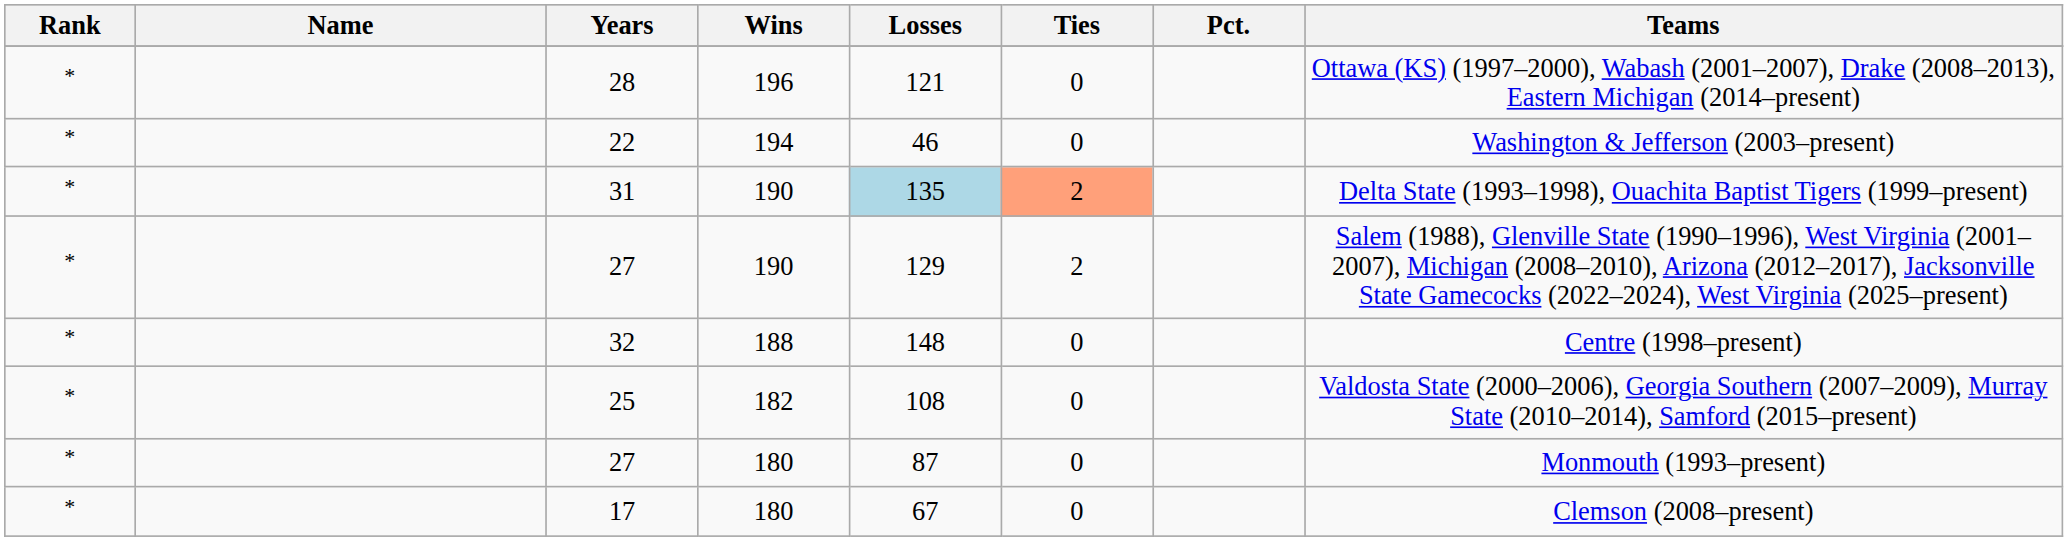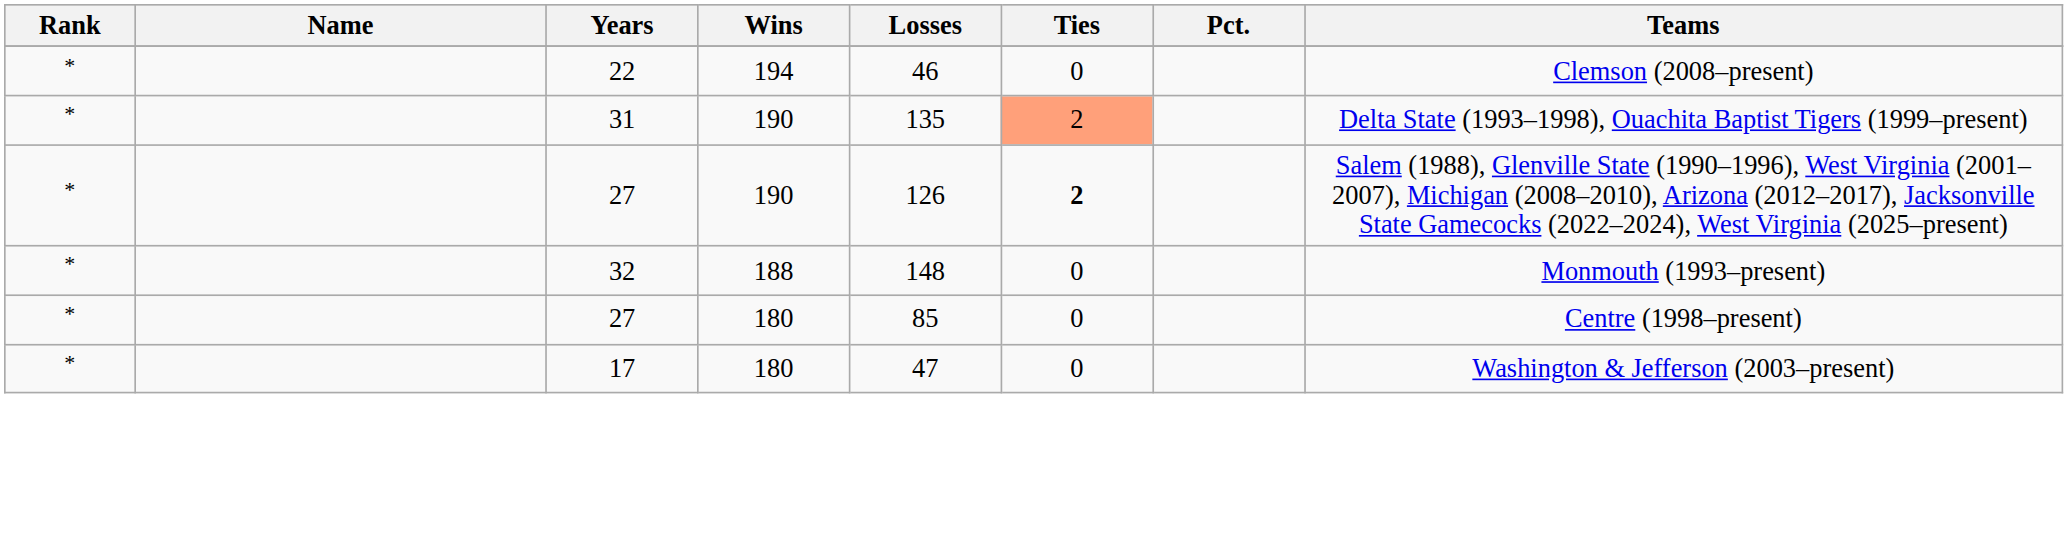- row: * | 28 | 196 | 121 | 0 | Ottawa (KS) (1997–2000), Wabash (2001–2007), Drake (2008–2013), Eastern Michigan (2014–present)
22 | Teams: Washington & Jefferson (2003–present) -> Clemson (2008–present)
31 | Losses: lightblue background -> no background
27 / 190 | Losses: 129 -> 126
27 / 190 | Ties: normal -> bold
32 | Teams: Centre (1998–present) -> Monmouth (1993–present)
- row: * | 25 | 182 | 108 | 0 | Valdosta State (2000–2006), Georgia Southern (2007–2009), Murray State (2010–2014), Samford (2015–present)
27 / 180 | Losses: 87 -> 85
27 / 180 | Teams: Monmouth (1993–present) -> Centre (1998–present)
17 | Losses: 67 -> 47
17 | Teams: Clemson (2008–present) -> Washington & Jefferson (2003–present)
